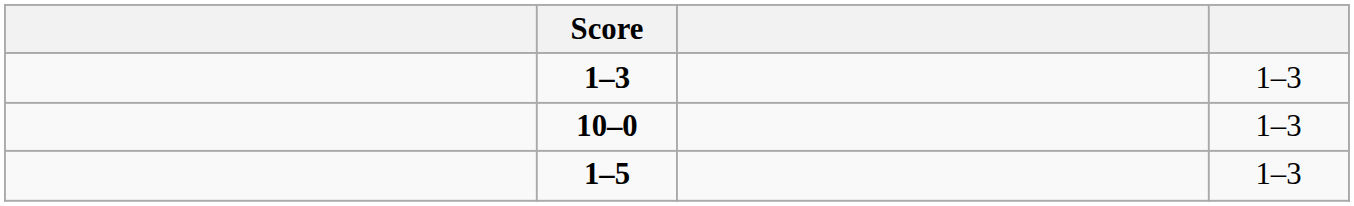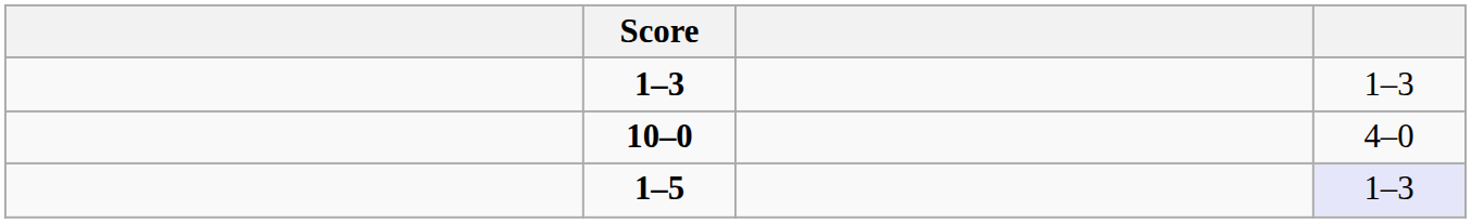10–0 | column 4: 1–3 -> 4–0
1–5 | column 4: no background -> lavender background
